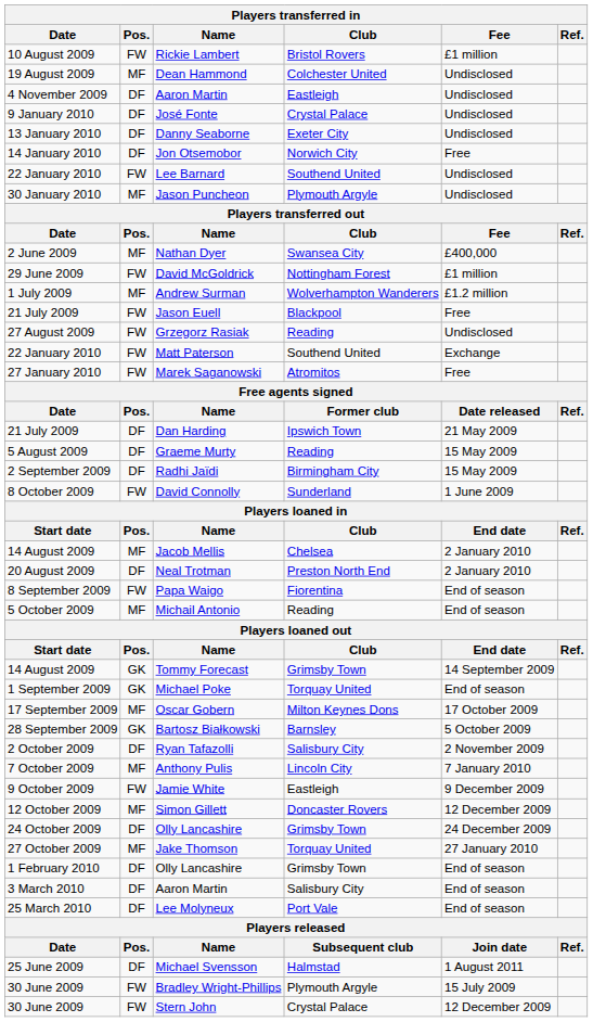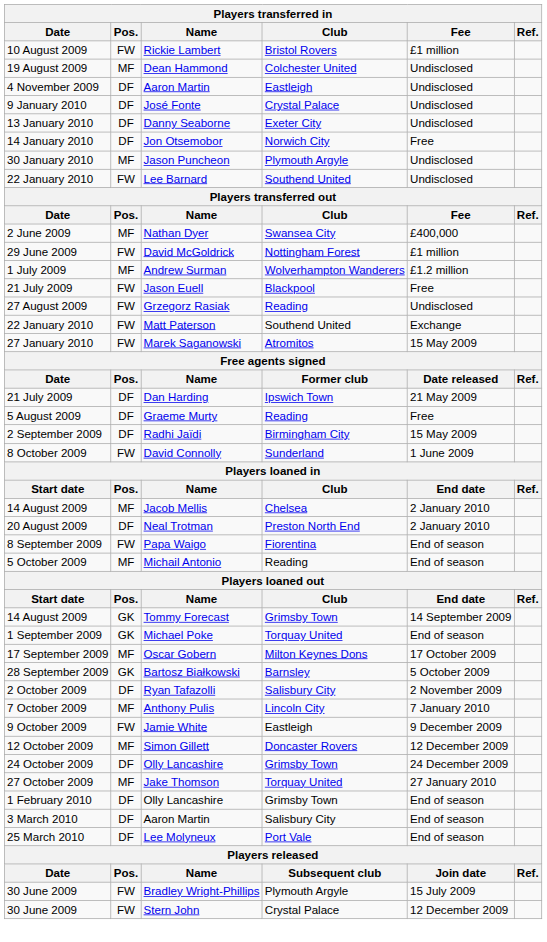rows swapped: Lee Barnard <-> Jason Puncheon
Marek Saganowski | Fee: Free -> 15 May 2009
Graeme Murty | Fee: 15 May 2009 -> Free
- row: 25 June 2009 | DF | Michael Svensson | Halmstad | 1 August 2011
